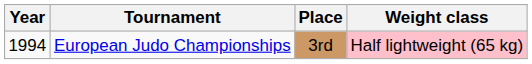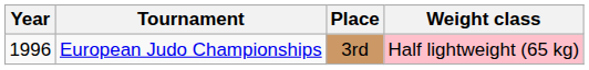European Judo Championships | Year: 1994 -> 1996
